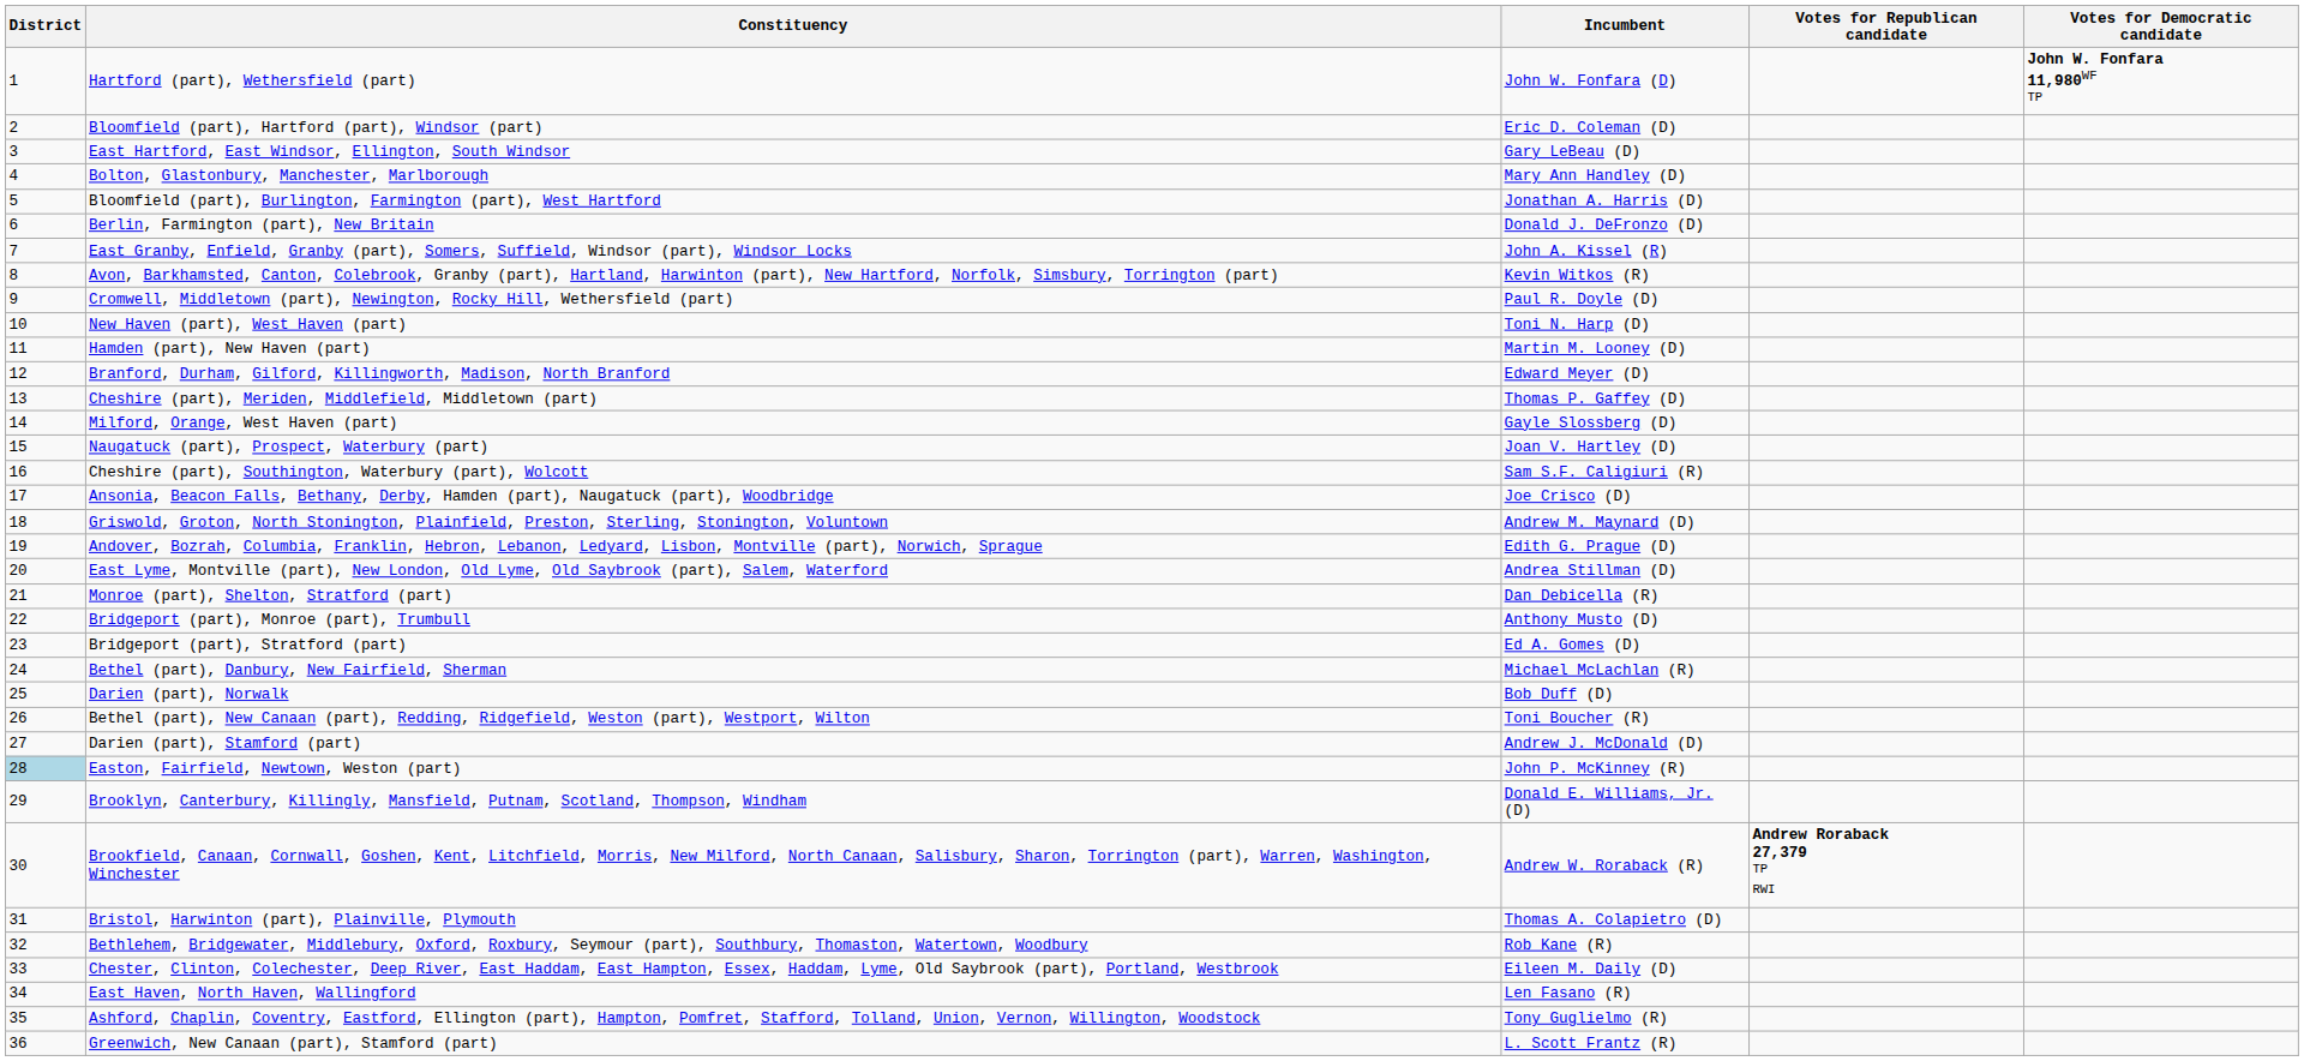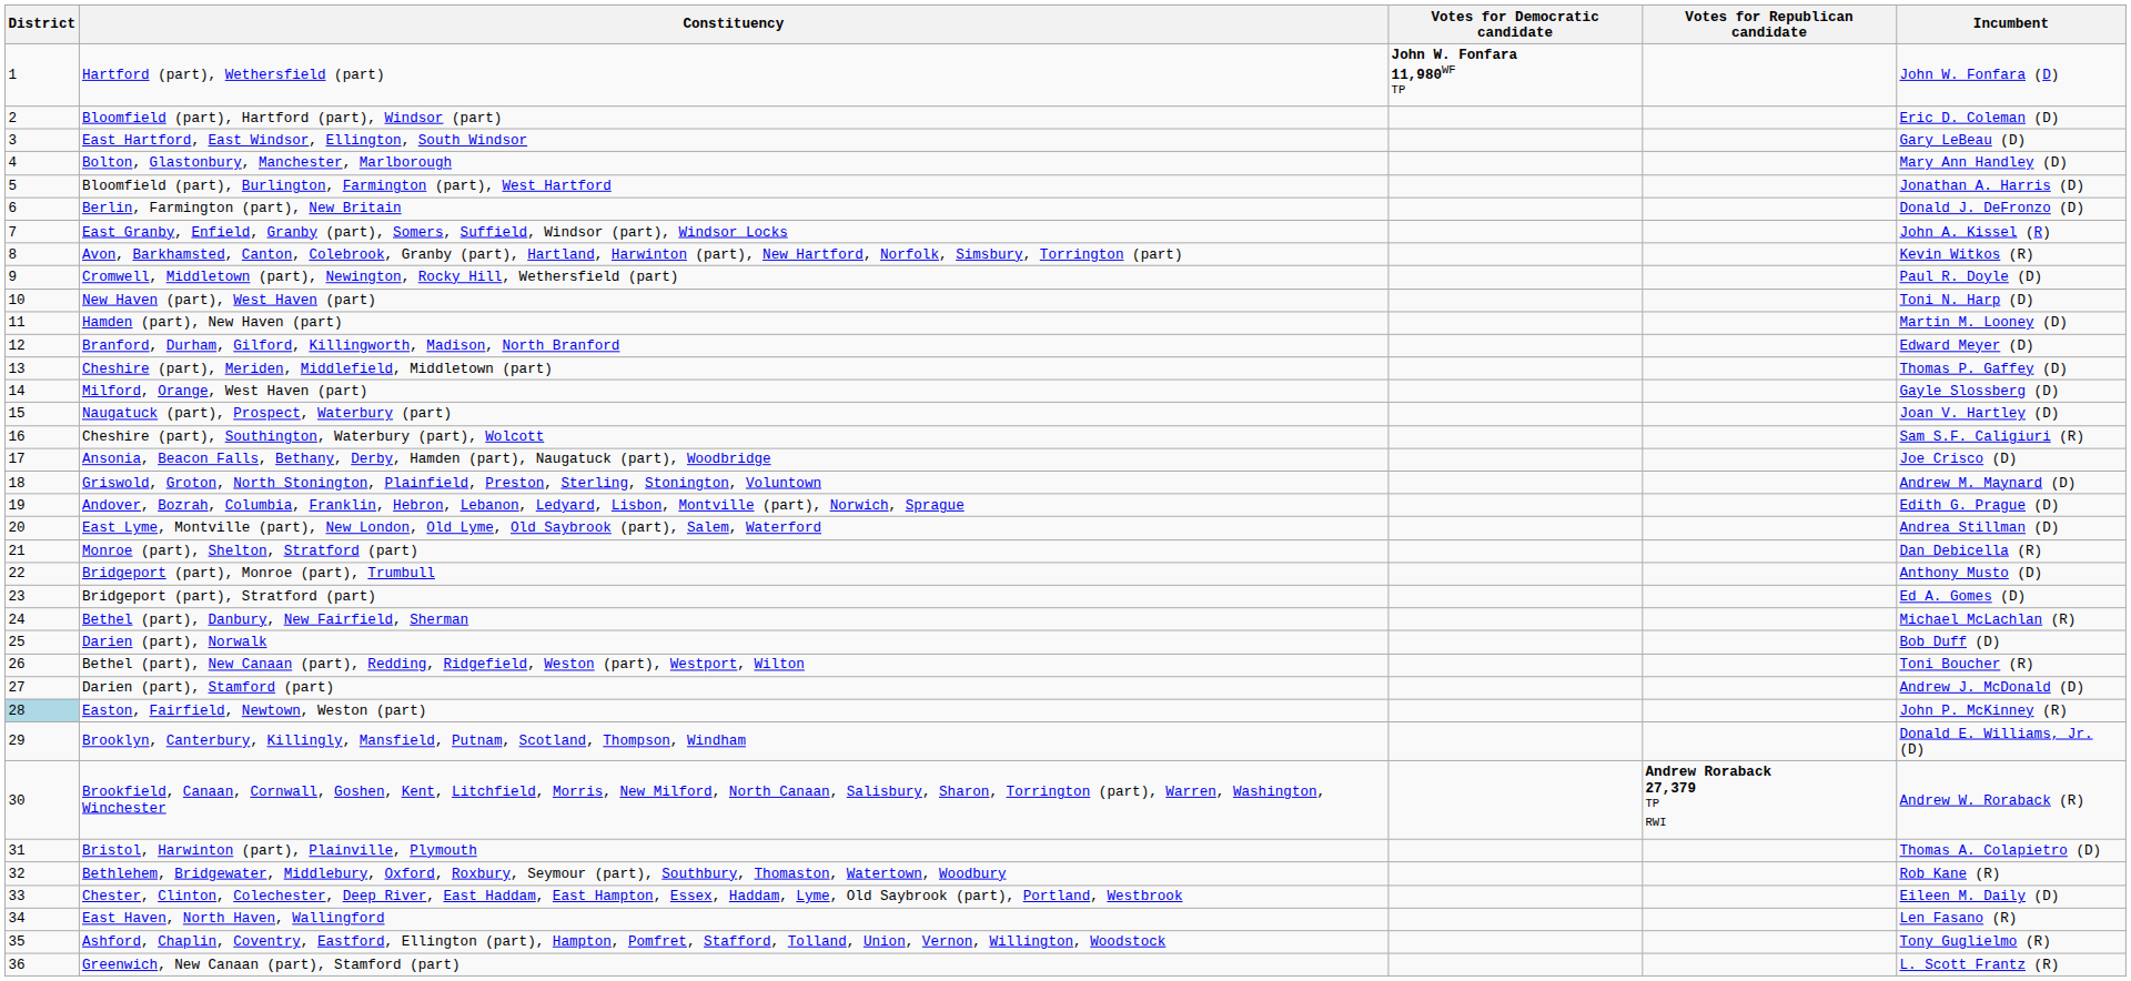columns swapped: Incumbent <-> Votes for Democratic candidate
